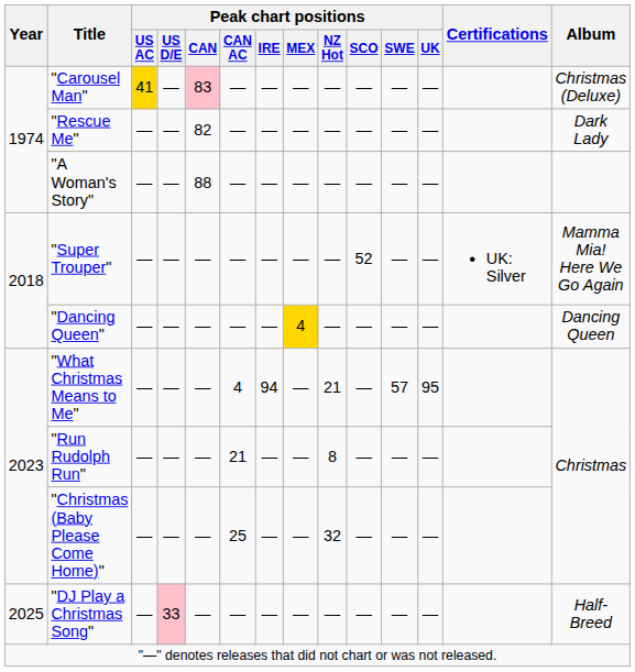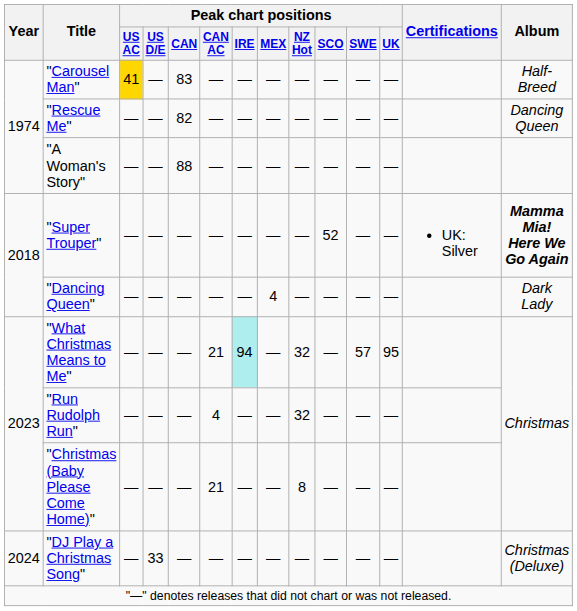"Carousel Man" | Peak chart positions / CAN: pink background -> no background
"Carousel Man" | Album: Christmas (Deluxe) -> Half-Breed
"Rescue Me" | Album: Dark Lady -> Dancing Queen
"Super Trouper" | Album: normal -> bold
"Dancing Queen" | Peak chart positions / MEX: gold background -> no background
"Dancing Queen" | Album: Dancing Queen -> Dark Lady
"What Christmas Means to Me" | Peak chart positions / CAN AC: 4 -> 21
"What Christmas Means to Me" | Peak chart positions / IRE: no background -> paleturquoise background
"What Christmas Means to Me" | Peak chart positions / NZ Hot: 21 -> 32
"Run Rudolph Run" | Peak chart positions / CAN AC: 21 -> 4
"Run Rudolph Run" | Peak chart positions / NZ Hot: 8 -> 32
"Christmas (Baby Please Come Home)" | Peak chart positions / CAN AC: 25 -> 21
"Christmas (Baby Please Come Home)" | Peak chart positions / NZ Hot: 32 -> 8
"DJ Play a Christmas Song" | Year: 2025 -> 2024
"DJ Play a Christmas Song" | Peak chart positions / US D/E: pink background -> no background
"DJ Play a Christmas Song" | Album: Half-Breed -> Christmas (Deluxe)
